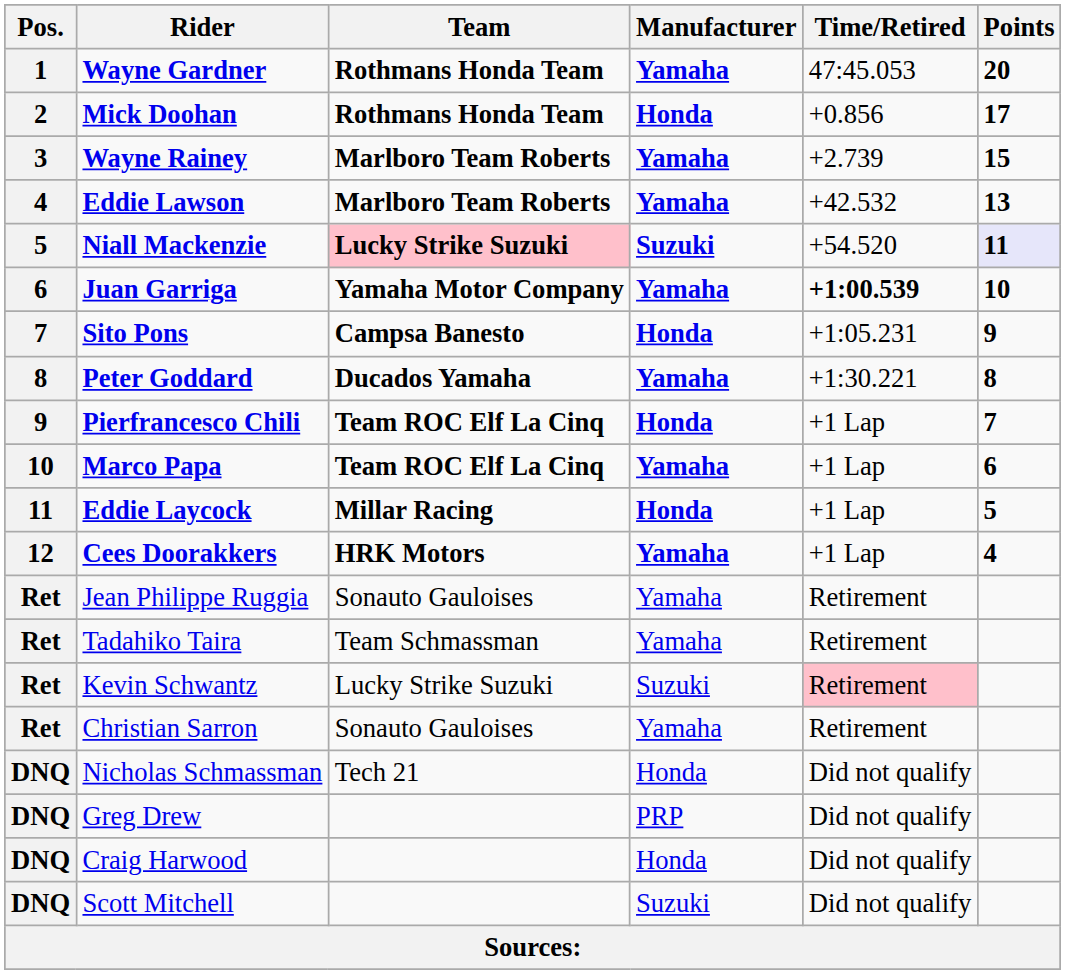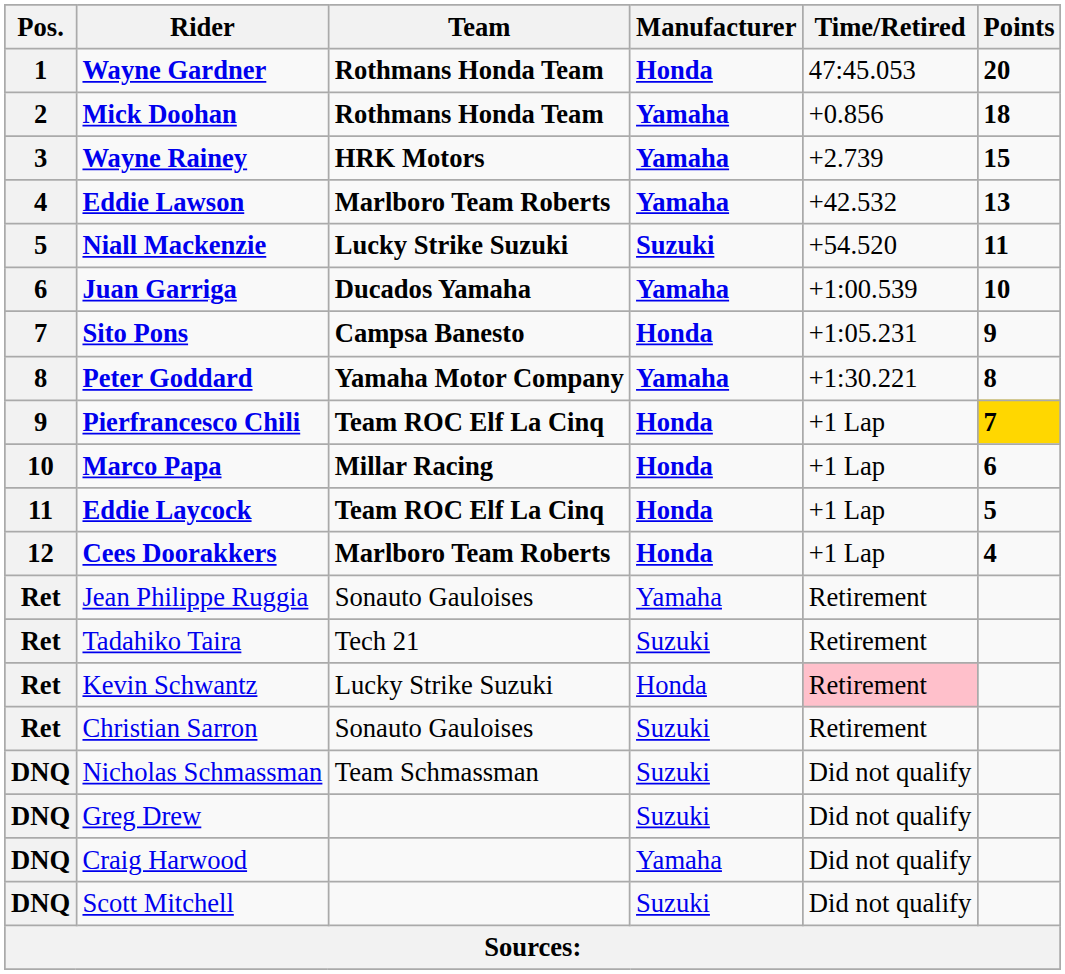Wayne Gardner | Manufacturer: Yamaha -> Honda
Mick Doohan | Manufacturer: Honda -> Yamaha
Mick Doohan | Points: 17 -> 18
Wayne Rainey | Team: Marlboro Team Roberts -> HRK Motors
Niall Mackenzie | Team: pink background -> no background
Niall Mackenzie | Points: lavender background -> no background
Juan Garriga | Team: Yamaha Motor Company -> Ducados Yamaha
Juan Garriga | Time/Retired: bold -> normal
Peter Goddard | Team: Ducados Yamaha -> Yamaha Motor Company
Pierfrancesco Chili | Points: no background -> gold background
Marco Papa | Team: Team ROC Elf La Cinq -> Millar Racing
Marco Papa | Manufacturer: Yamaha -> Honda
Eddie Laycock | Team: Millar Racing -> Team ROC Elf La Cinq
Cees Doorakkers | Team: HRK Motors -> Marlboro Team Roberts
Cees Doorakkers | Manufacturer: Yamaha -> Honda
Tadahiko Taira | Team: Team Schmassman -> Tech 21
Tadahiko Taira | Manufacturer: Yamaha -> Suzuki
Kevin Schwantz | Manufacturer: Suzuki -> Honda
Christian Sarron | Manufacturer: Yamaha -> Suzuki
Nicholas Schmassman | Team: Tech 21 -> Team Schmassman
Nicholas Schmassman | Manufacturer: Honda -> Suzuki
Greg Drew | Manufacturer: PRP -> Suzuki
Craig Harwood | Manufacturer: Honda -> Yamaha
